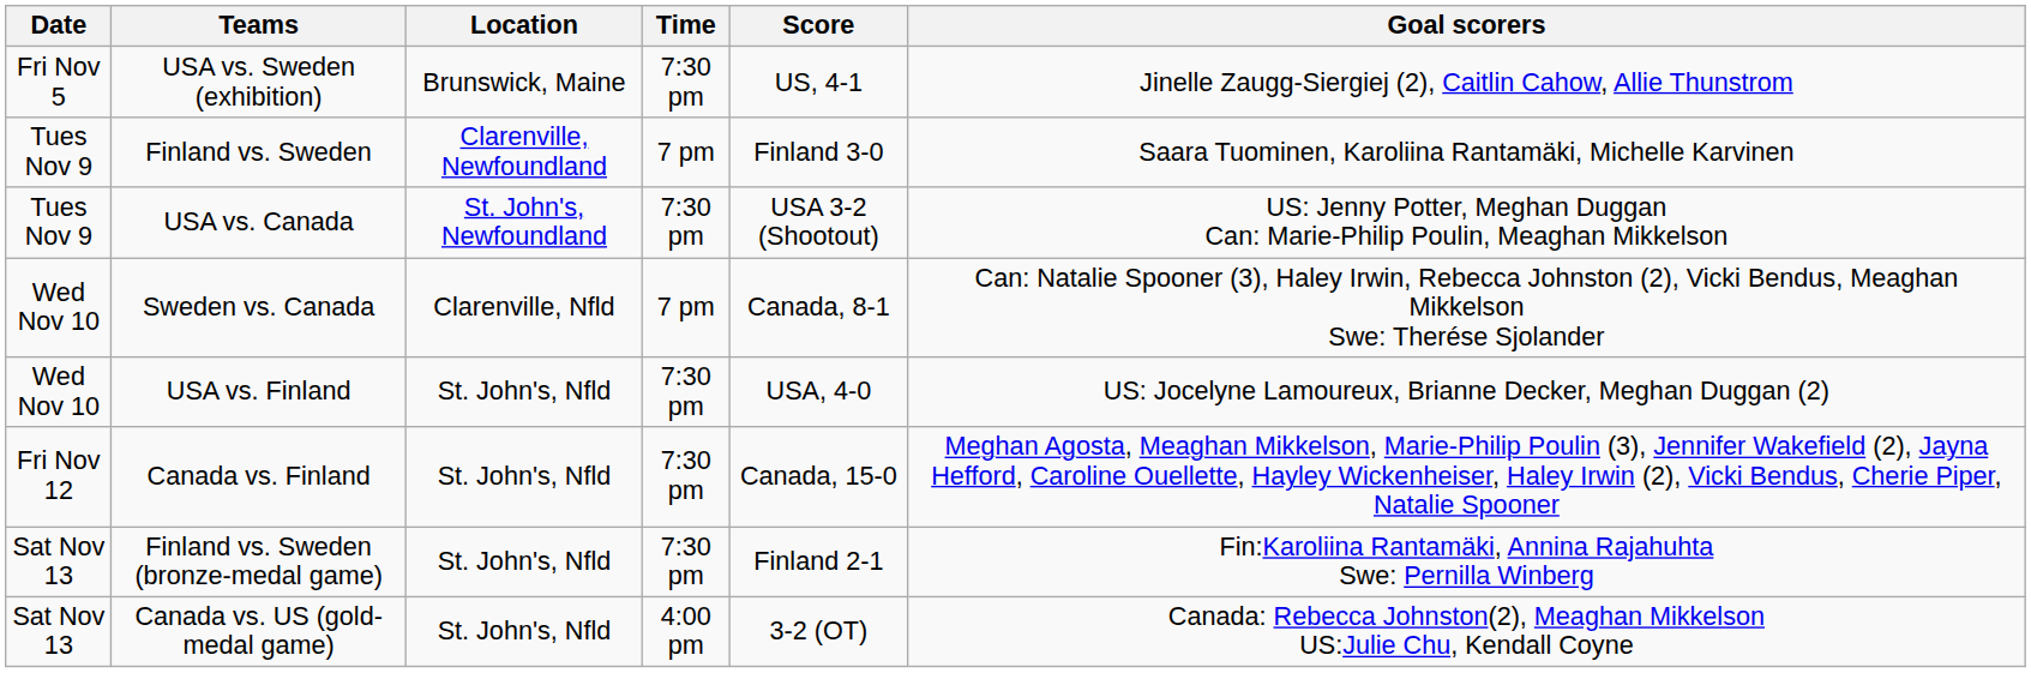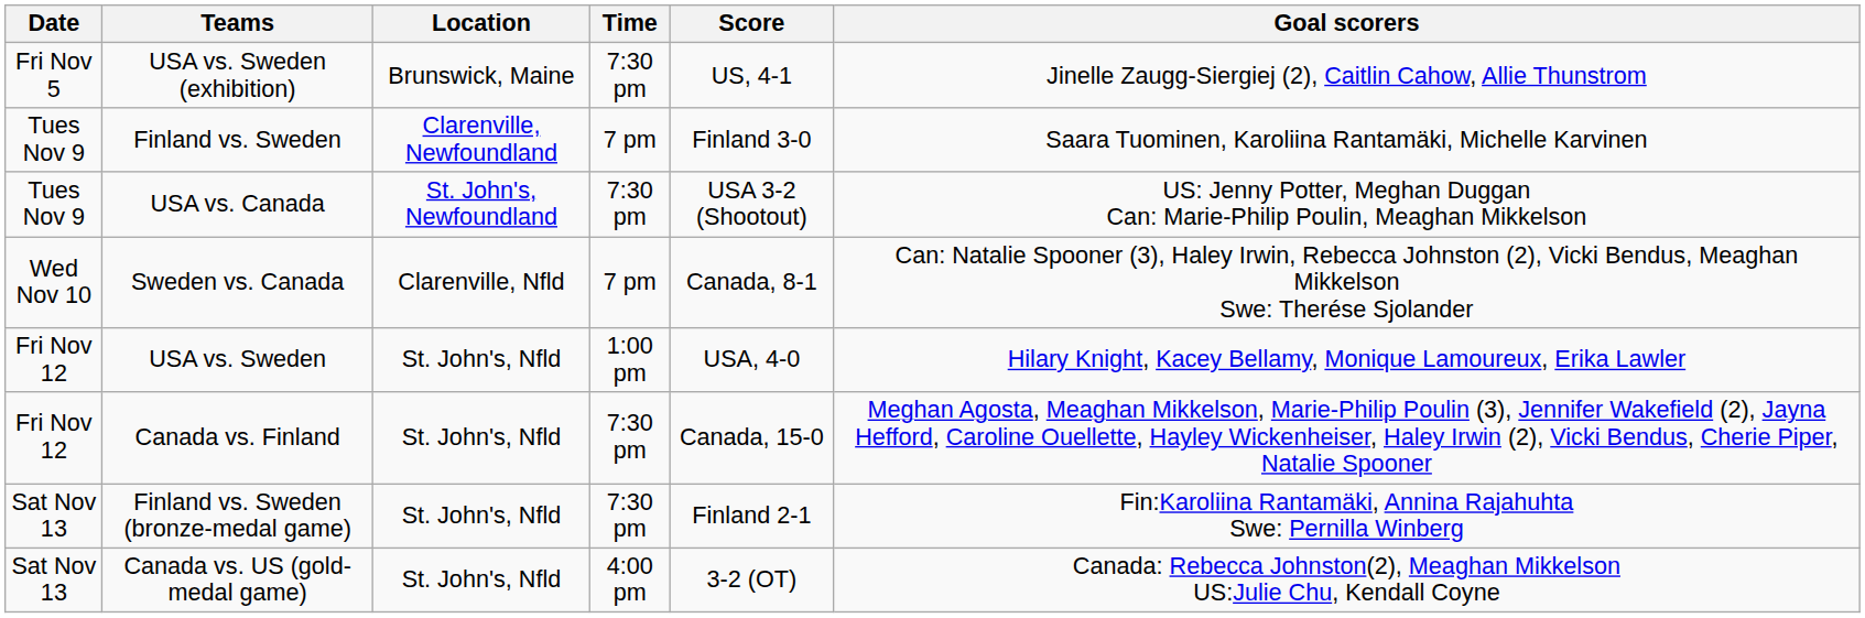- row: Wed Nov 10 | USA vs. Finland | St. John's, Nfld | 7:30 pm | USA, 4-0 | US: Jocelyne Lamoureux, Brianne Decker, Meghan Duggan (2)
+ row: Fri Nov 12 | USA vs. Sweden | St. John's, Nfld | 1:00 pm | USA, 4-0 | Hilary Knight, Kacey Bellamy, Monique Lamoureux, Erika Lawler
